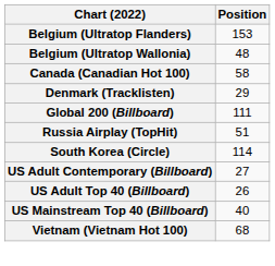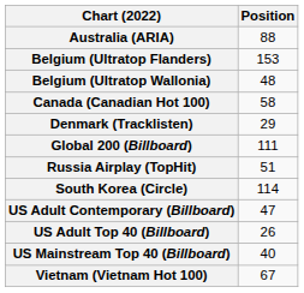+ row: Australia (ARIA) | 88
US Adult Contemporary (Billboard) | Position: 27 -> 47
Vietnam (Vietnam Hot 100) | Position: 68 -> 67
